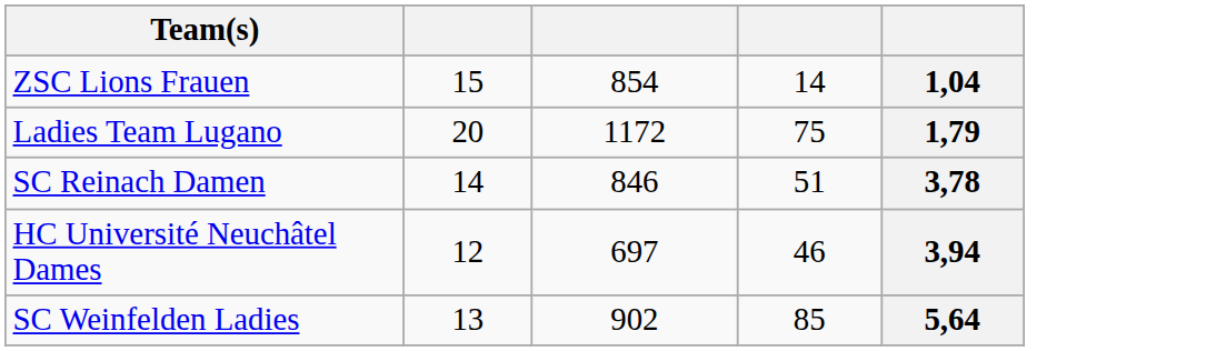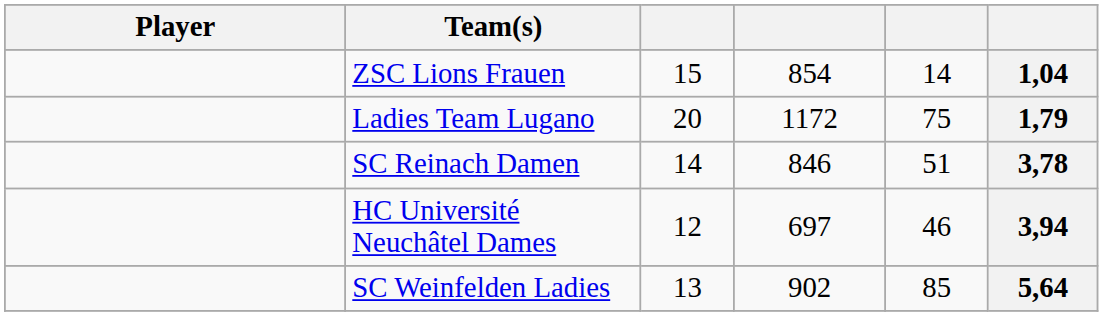+ column: Player
